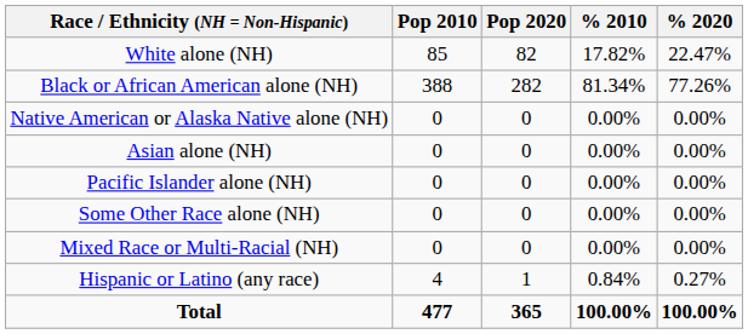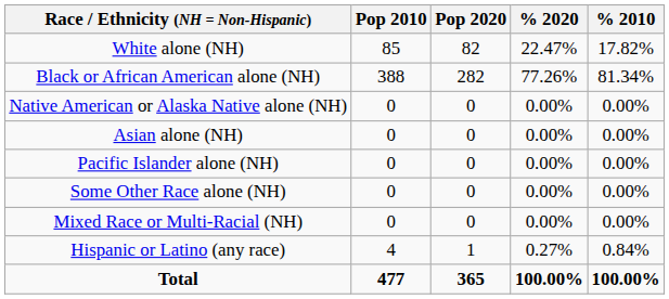columns swapped: % 2010 <-> % 2020
